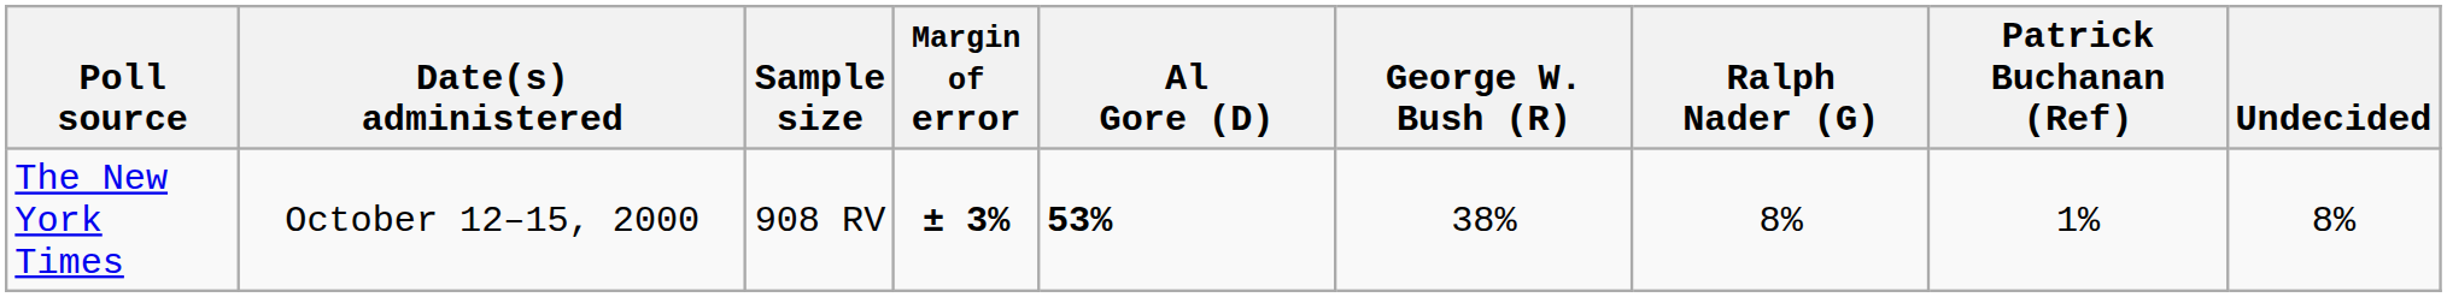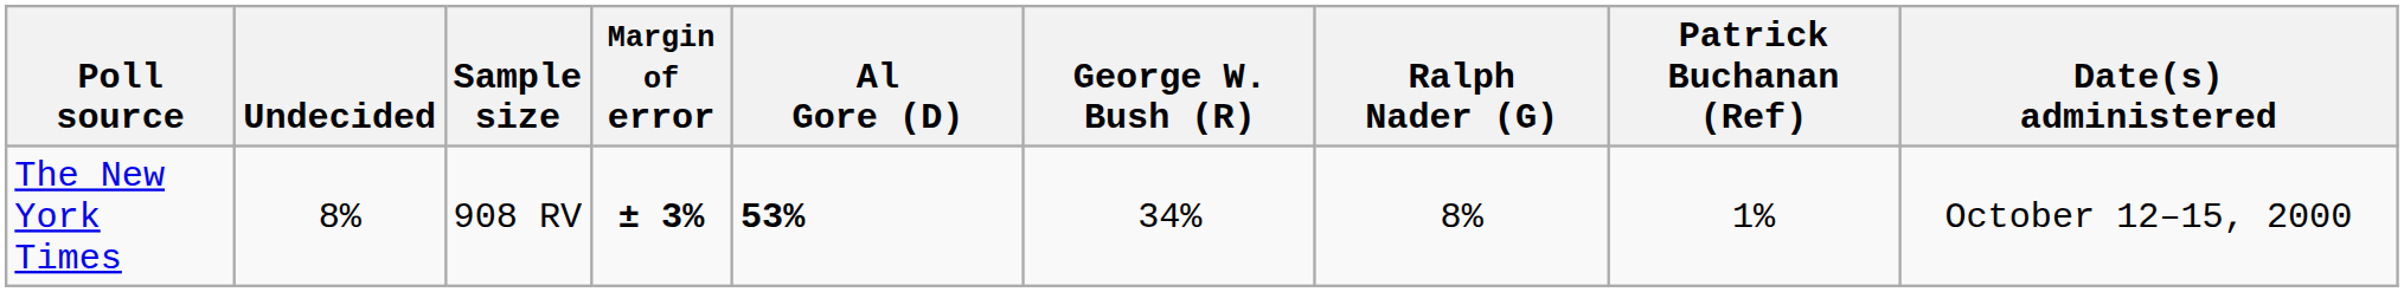columns swapped: Date(s) administered <-> Undecided
The New York Times | George W. Bush (R): 38% -> 34%
